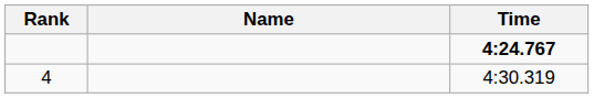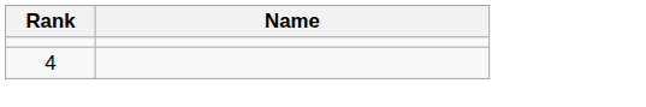- column: Time | 4:24.767 | 4:30.319
